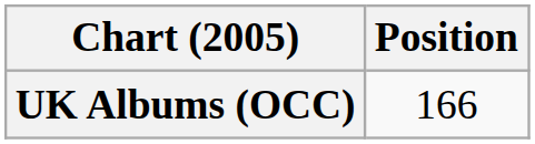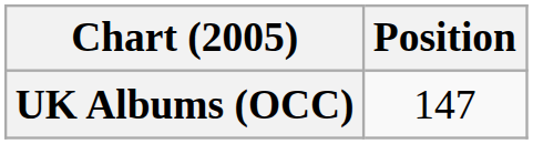UK Albums (OCC) | Position: 166 -> 147
